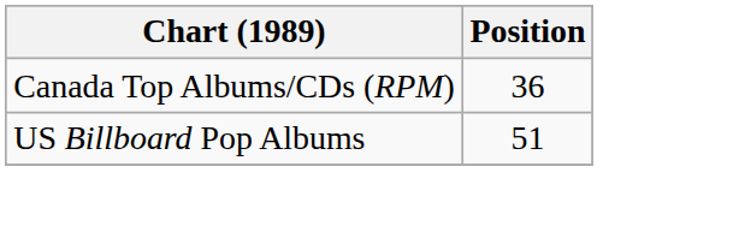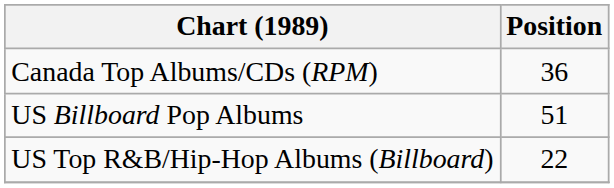+ row: US Top R&B/Hip-Hop Albums (Billboard) | 22
